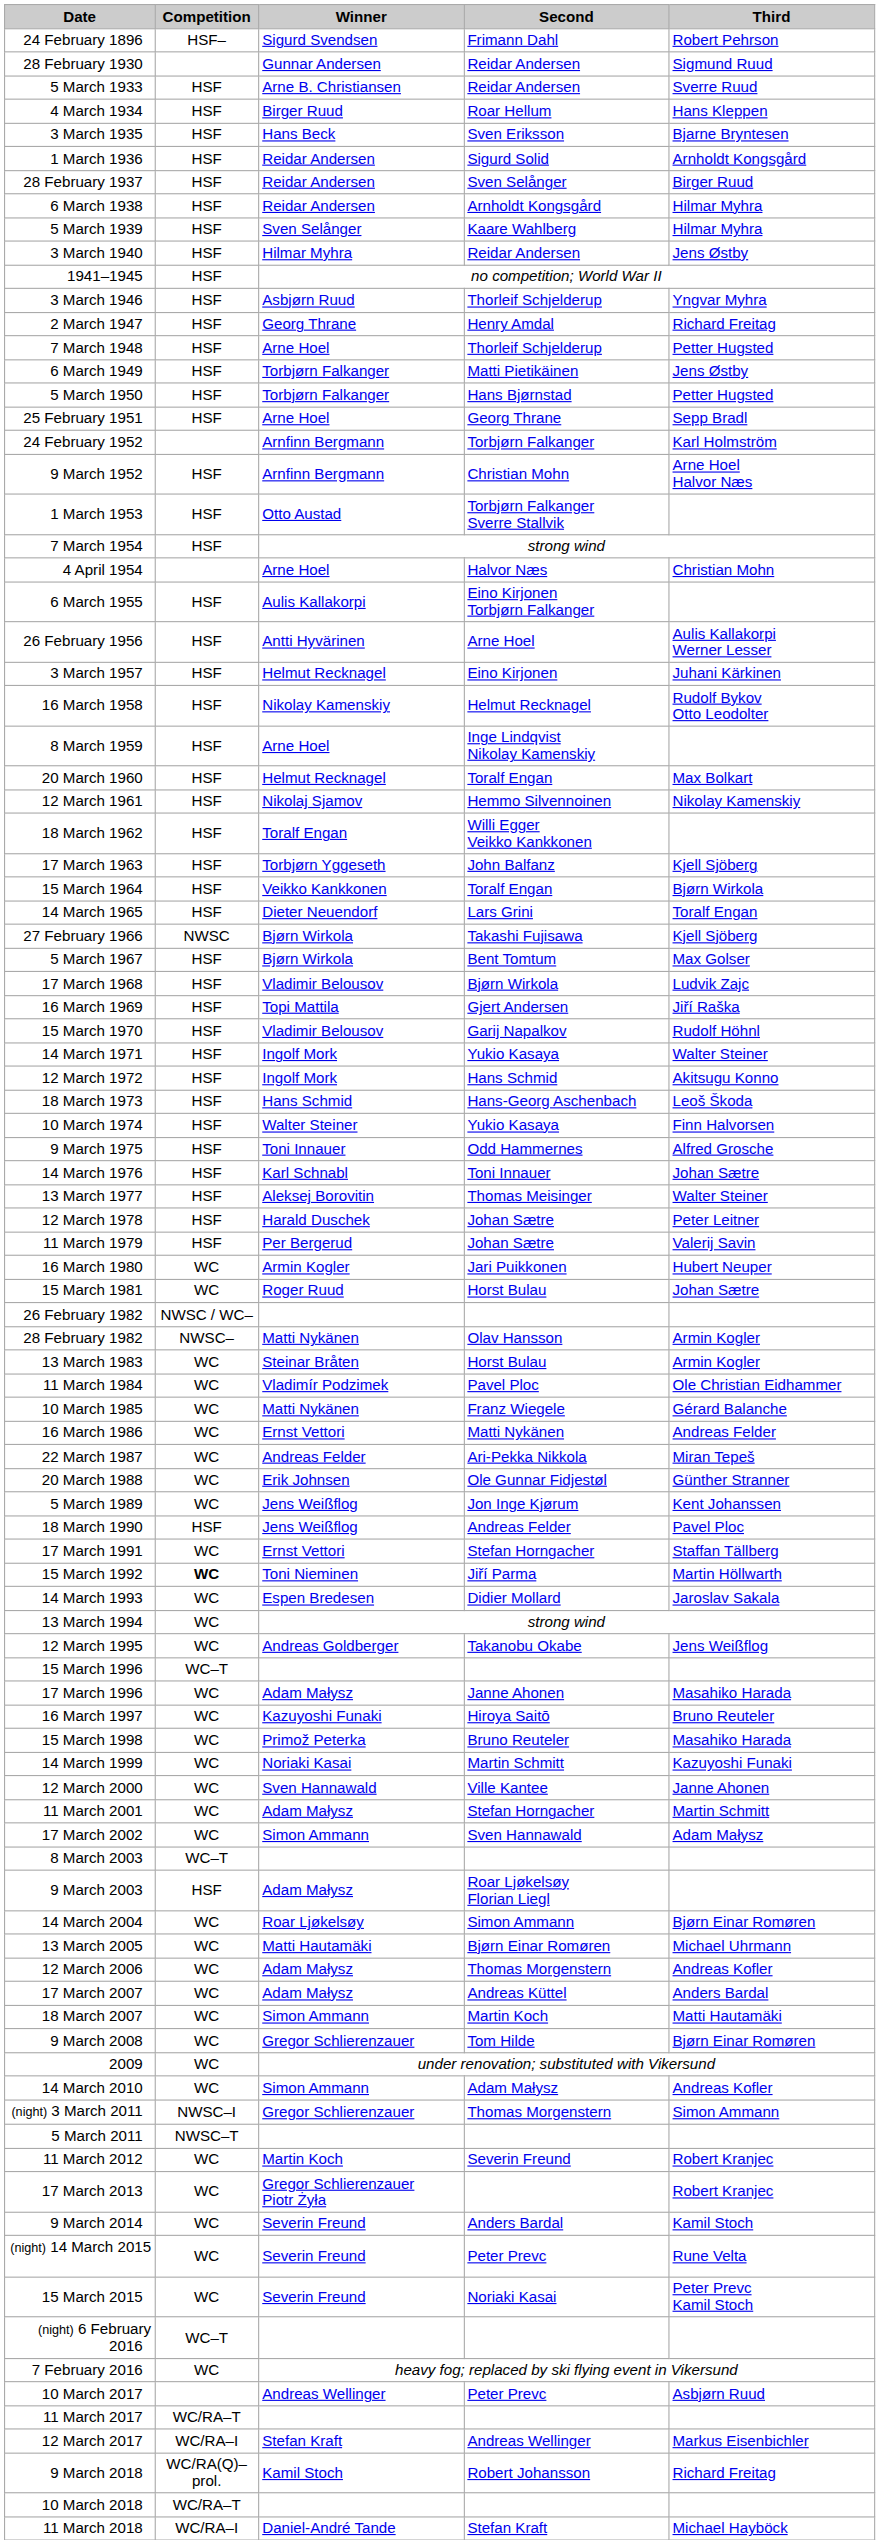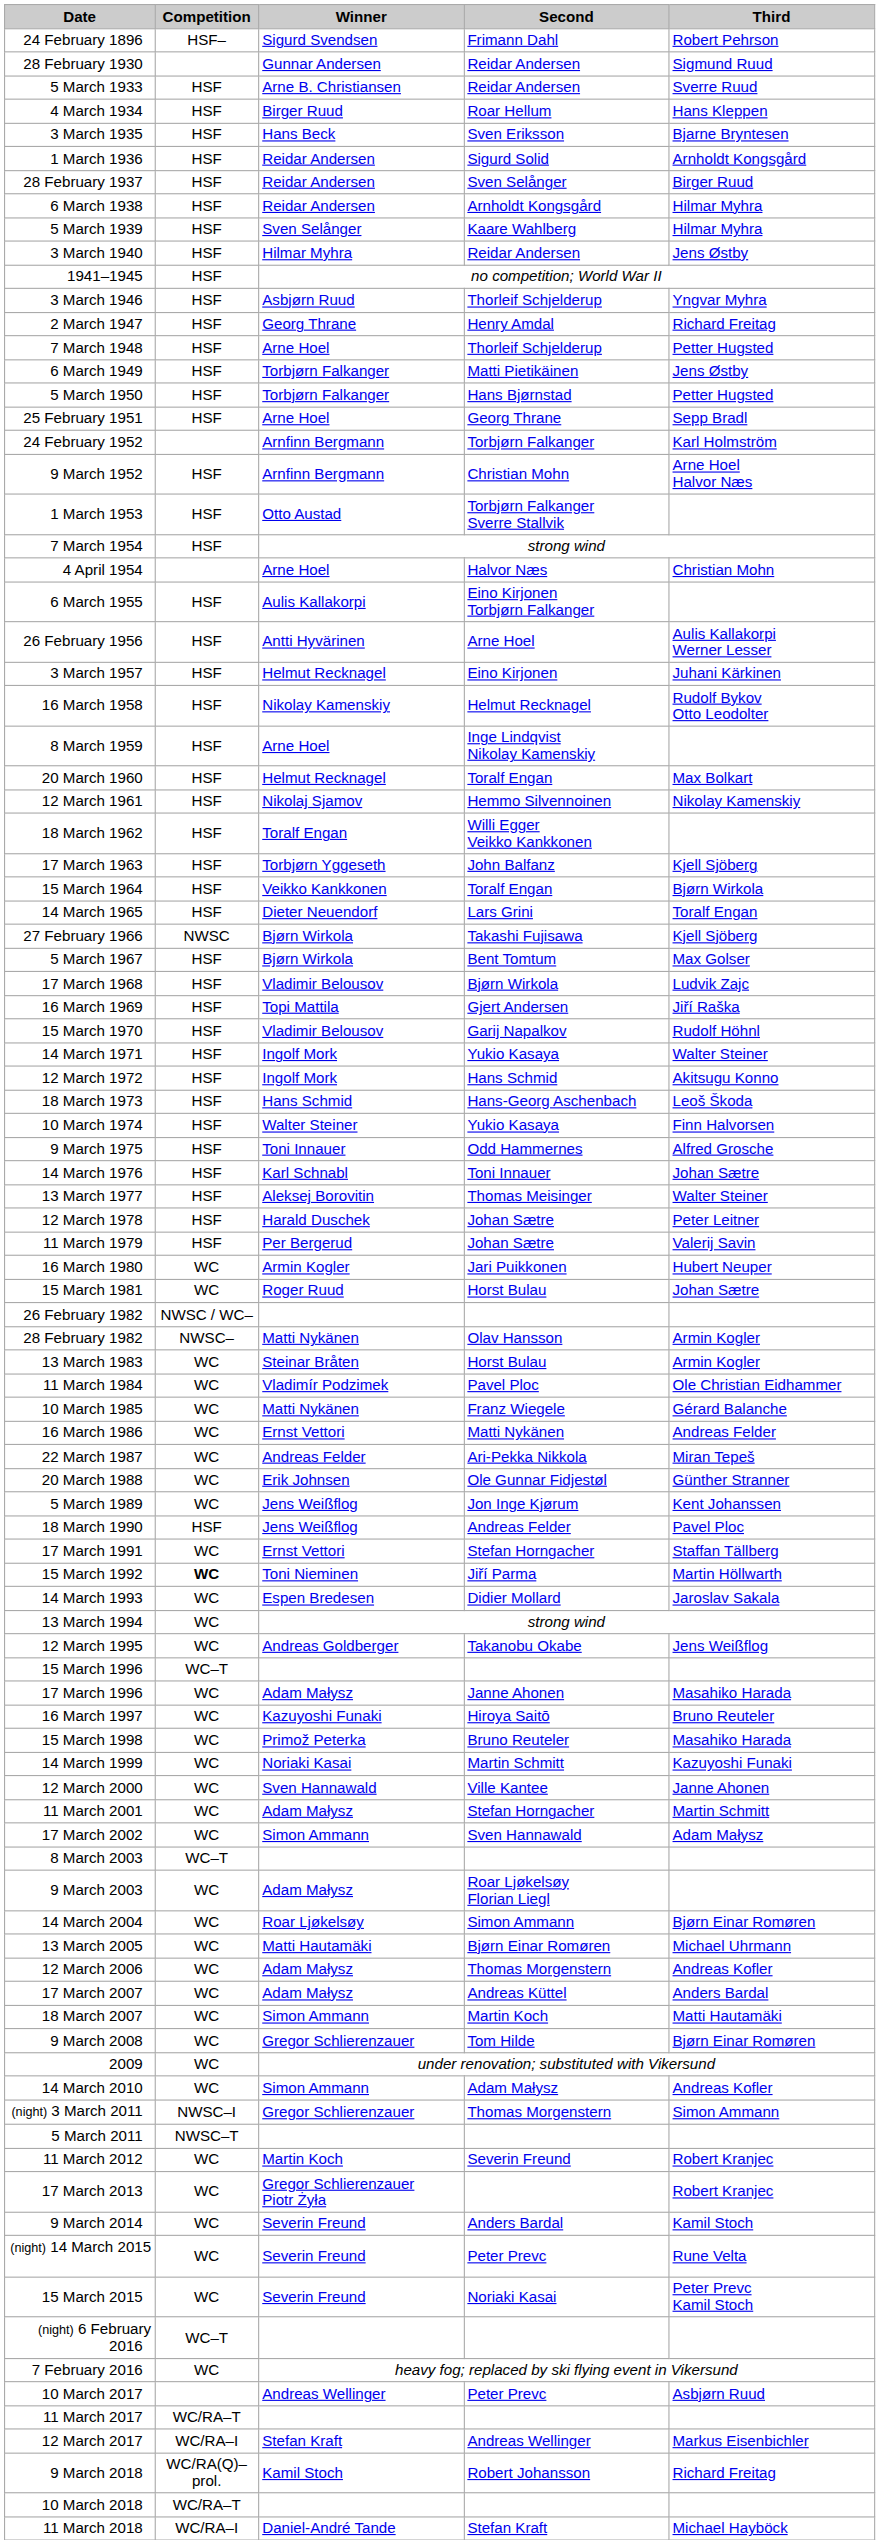9 March 2003 | Competition: HSF -> WC
